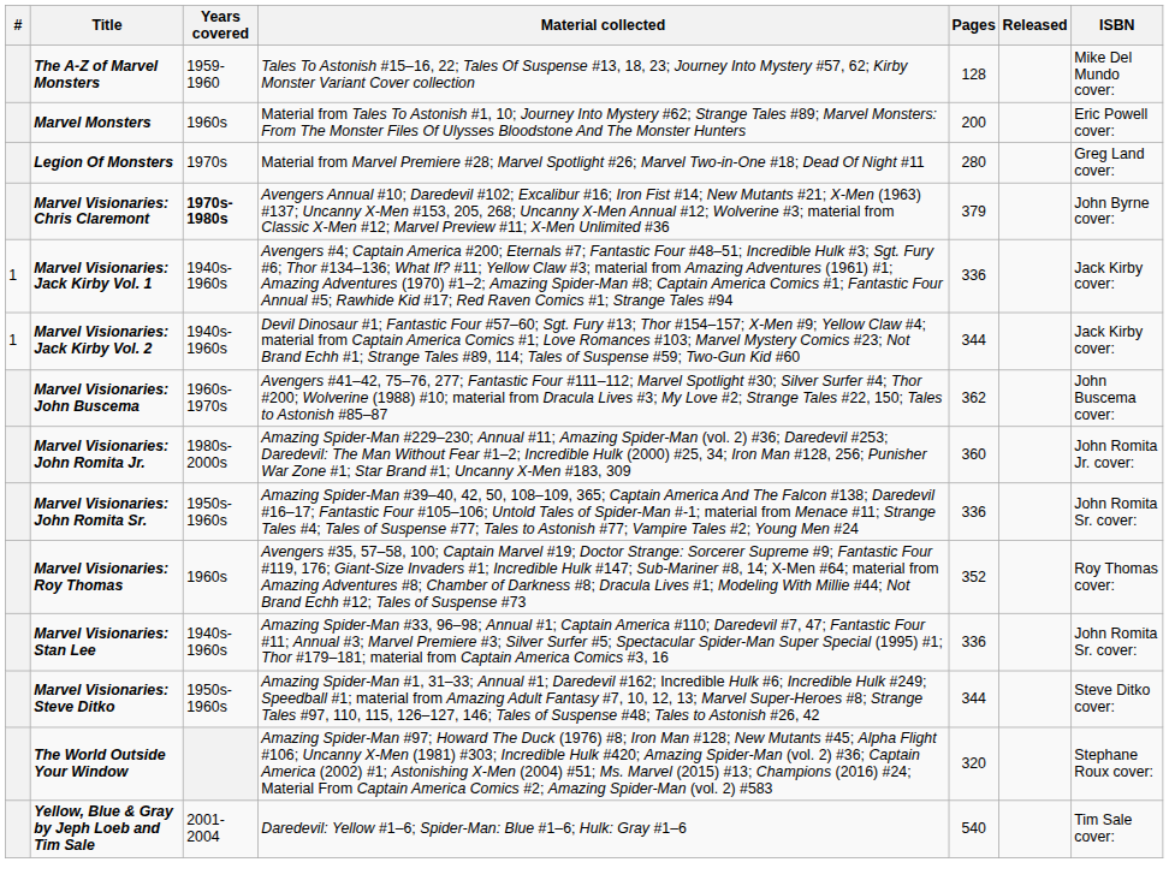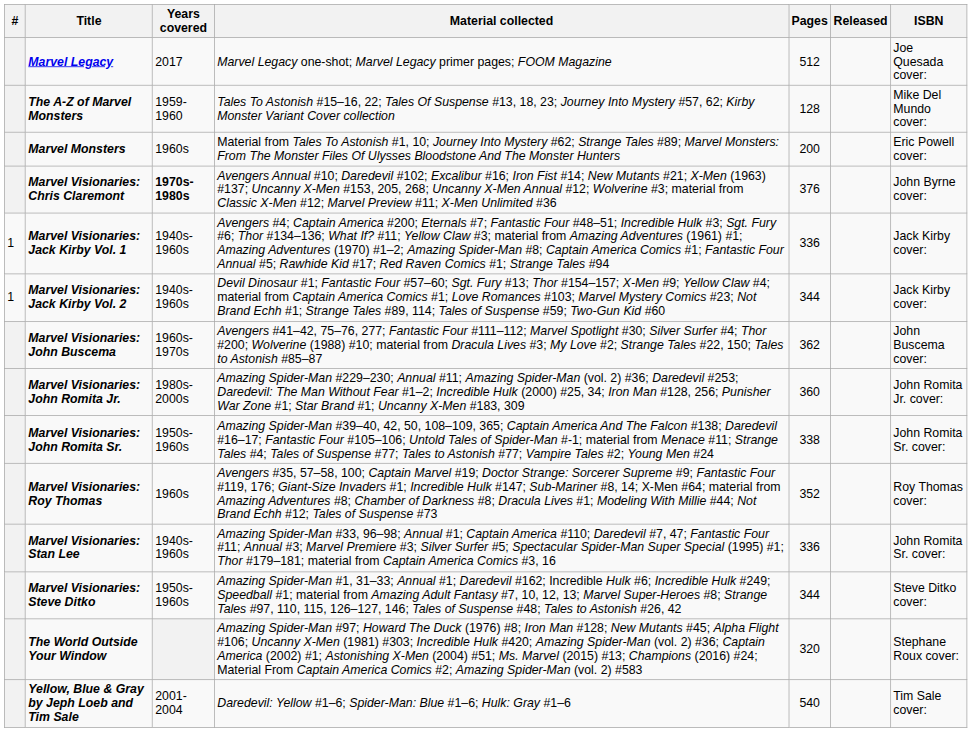+ row: Marvel Legacy | 2017 | Marvel Legacy one-shot; Marvel Legacy primer pages; FOOM Magazine | 512 | Joe Quesada cover:
- row: Legion Of Monsters | 1970s | Material from Marvel Premiere #28; Marvel Spotlight #26; Marvel Two-in-One #18; Dead Of Night #11 | 280 | Greg Land cover:
Marvel Visionaries: Chris Claremont | Pages: 379 -> 376
Marvel Visionaries: John Romita Sr. | Pages: 336 -> 338
